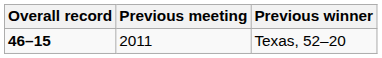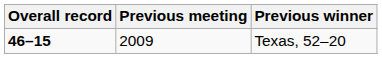Texas, 52–20 | Previous meeting: 2011 -> 2009
